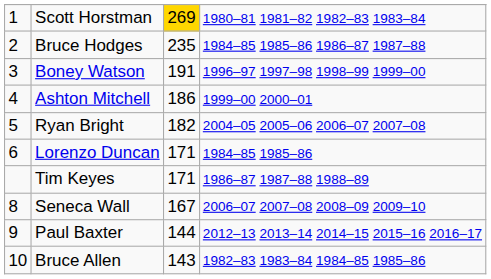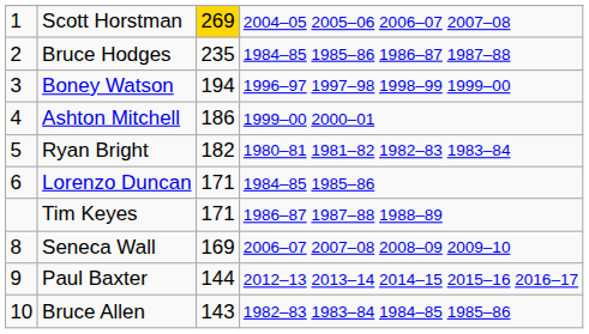Scott Horstman | column 4: 1980–81 1981–82 1982–83 1983–84 -> 2004–05 2005–06 2006–07 2007–08
Boney Watson | column 3: 191 -> 194
Ryan Bright | column 4: 2004–05 2005–06 2006–07 2007–08 -> 1980–81 1981–82 1982–83 1983–84
Seneca Wall | column 3: 167 -> 169
